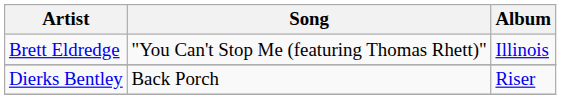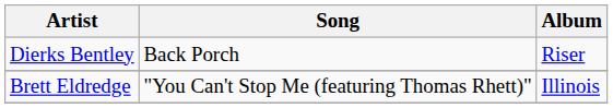rows swapped: Brett Eldredge <-> Dierks Bentley
